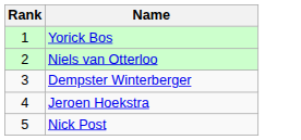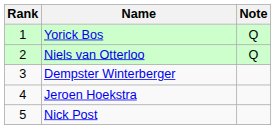+ column: Note | Q | Q
